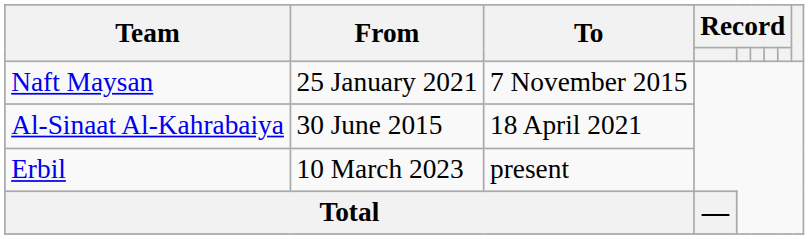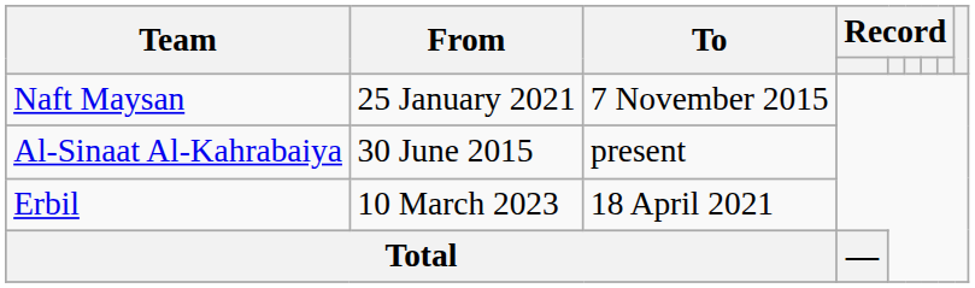Al-Sinaat Al-Kahrabaiya | To: 18 April 2021 -> present
Erbil | To: present -> 18 April 2021
